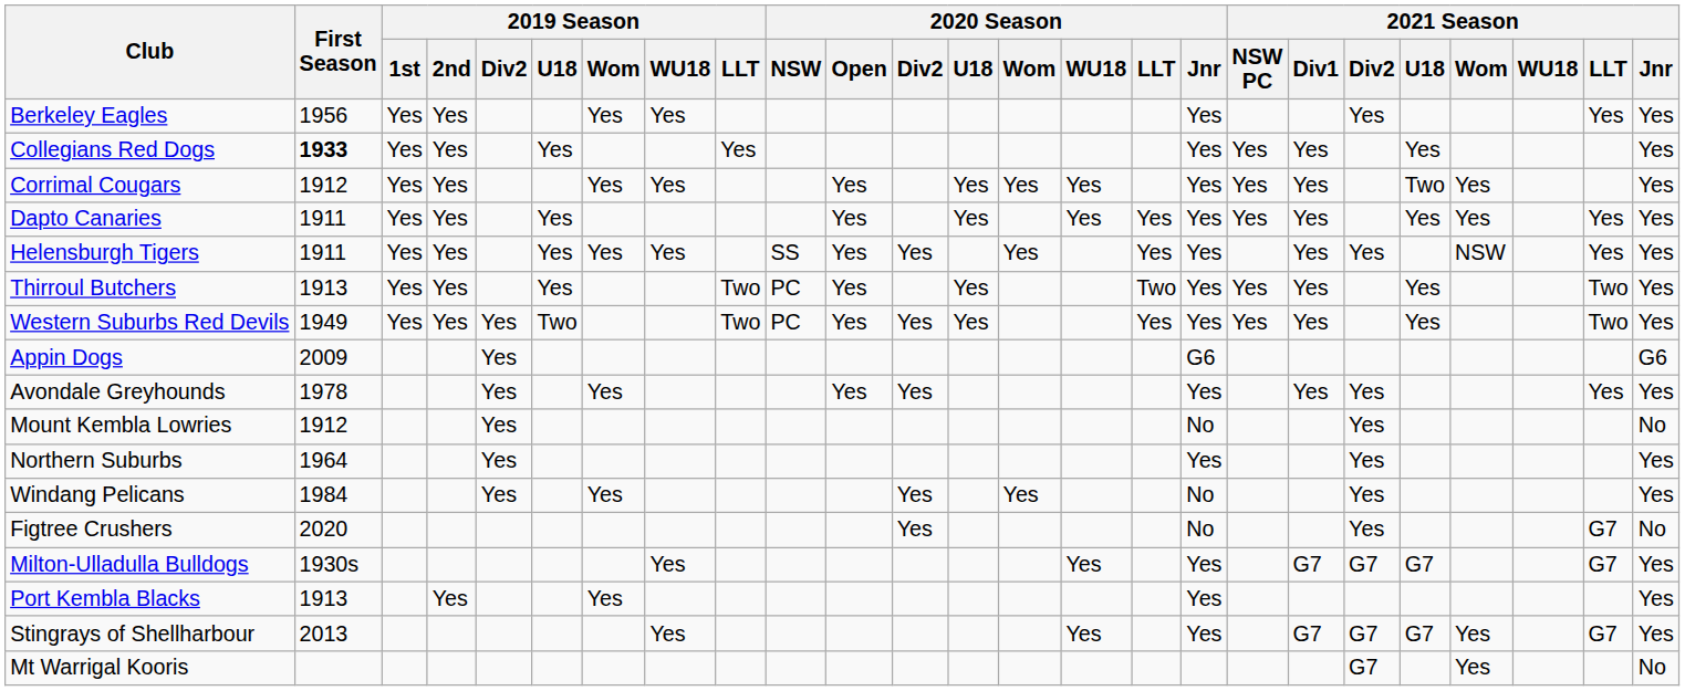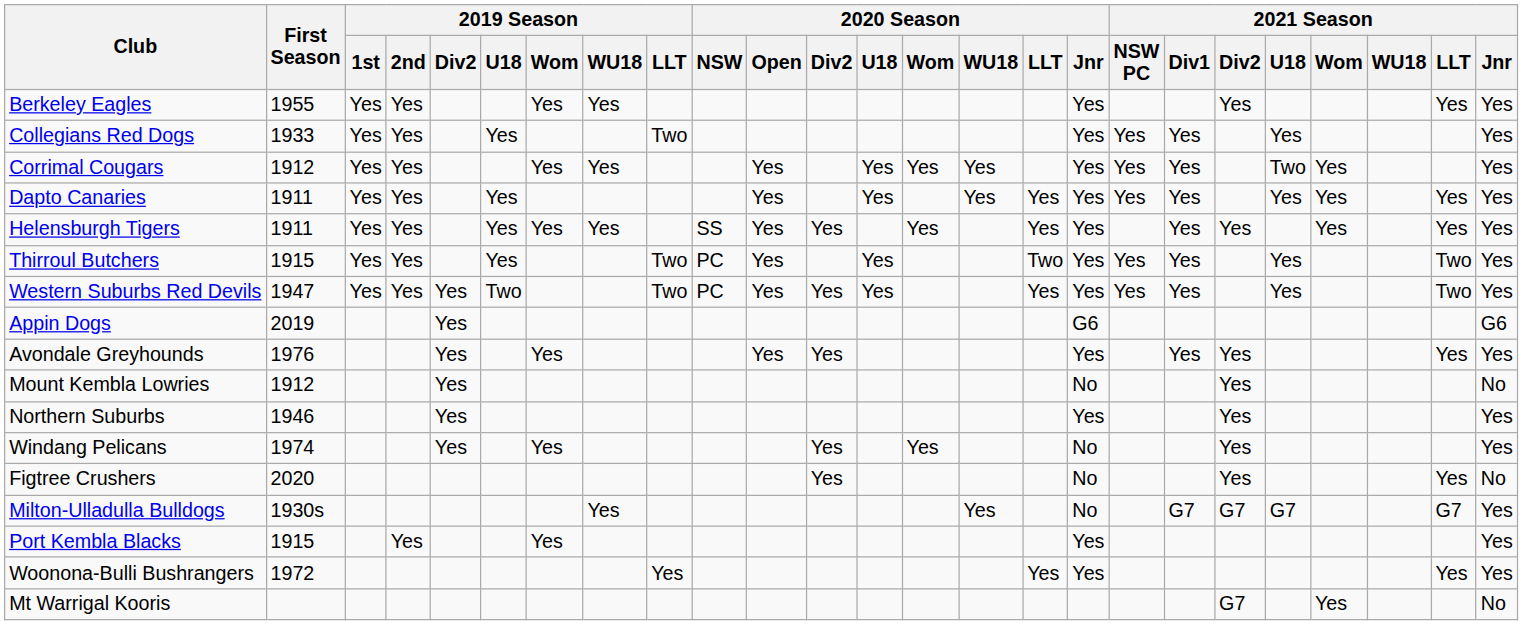Berkeley Eagles | First Season: 1956 -> 1955
Collegians Red Dogs | First Season: bold -> normal
Collegians Red Dogs | 2019 Season / LLT: Yes -> Two
Helensburgh Tigers | 2021 Season / Wom: NSW -> Yes
Thirroul Butchers | First Season: 1913 -> 1915
Western Suburbs Red Devils | First Season: 1949 -> 1947
Appin Dogs | First Season: 2009 -> 2019
Avondale Greyhounds | First Season: 1978 -> 1976
Northern Suburbs | First Season: 1964 -> 1946
Windang Pelicans | First Season: 1984 -> 1974
Figtree Crushers | 2021 Season / LLT: G7 -> Yes
Milton-Ulladulla Bulldogs | 2020 Season / Jnr: Yes -> No
Port Kembla Blacks | First Season: 1913 -> 1915
- row: Stingrays of Shellharbour | 2013 | Yes | Yes | Yes | G7 | G7 | G7 | Yes | G7 | Yes
+ row: Woonona-Bulli Bushrangers | 1972 | Yes | Yes | Yes | Yes | Yes
